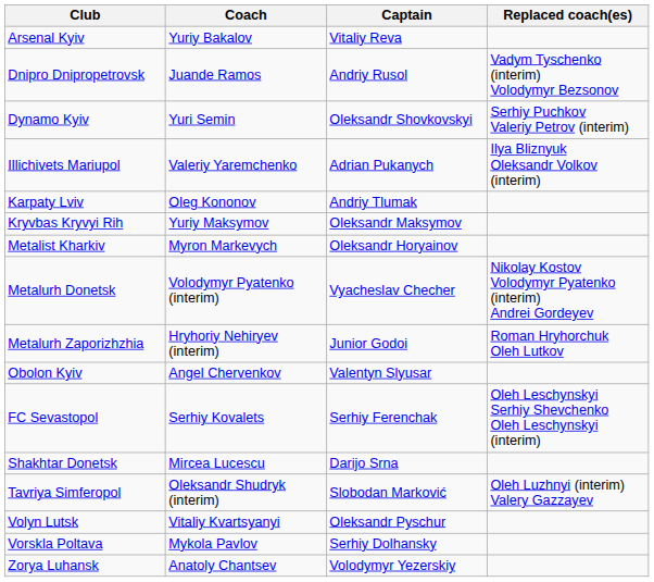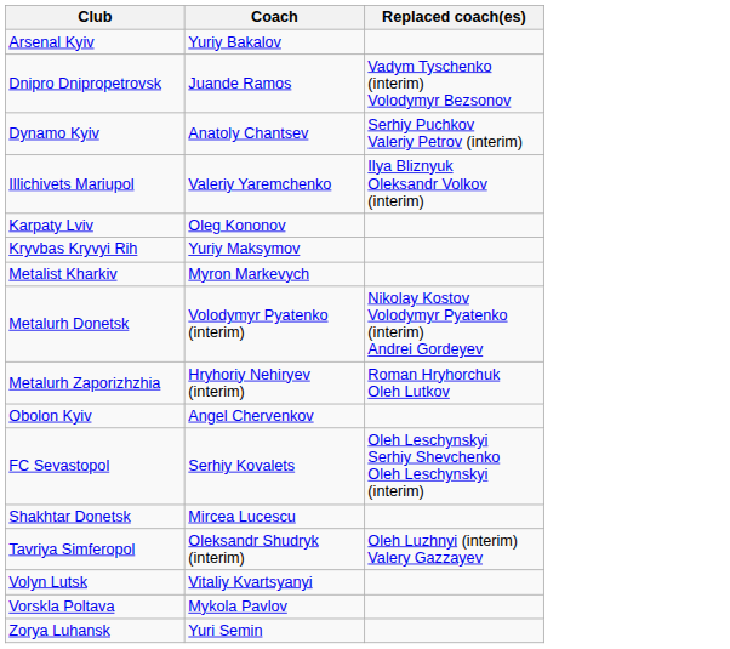- column: Captain | Vitaliy Reva | Andriy Rusol | Oleksandr Shovkovskyi | Adrian Pukanych | Andriy Tlumak | Oleksandr Maksymov | Oleksandr Horyainov | Vyacheslav Checher | Junior Godoi | Valentyn Slyusar | Serhiy Ferenchak | Darijo Srna | Slobodan Marković | Oleksandr Pyschur | Serhiy Dolhansky | Volodymyr Yezerskiy
Dynamo Kyiv | Coach: Yuri Semin -> Anatoly Chantsev
Zorya Luhansk | Coach: Anatoly Chantsev -> Yuri Semin
